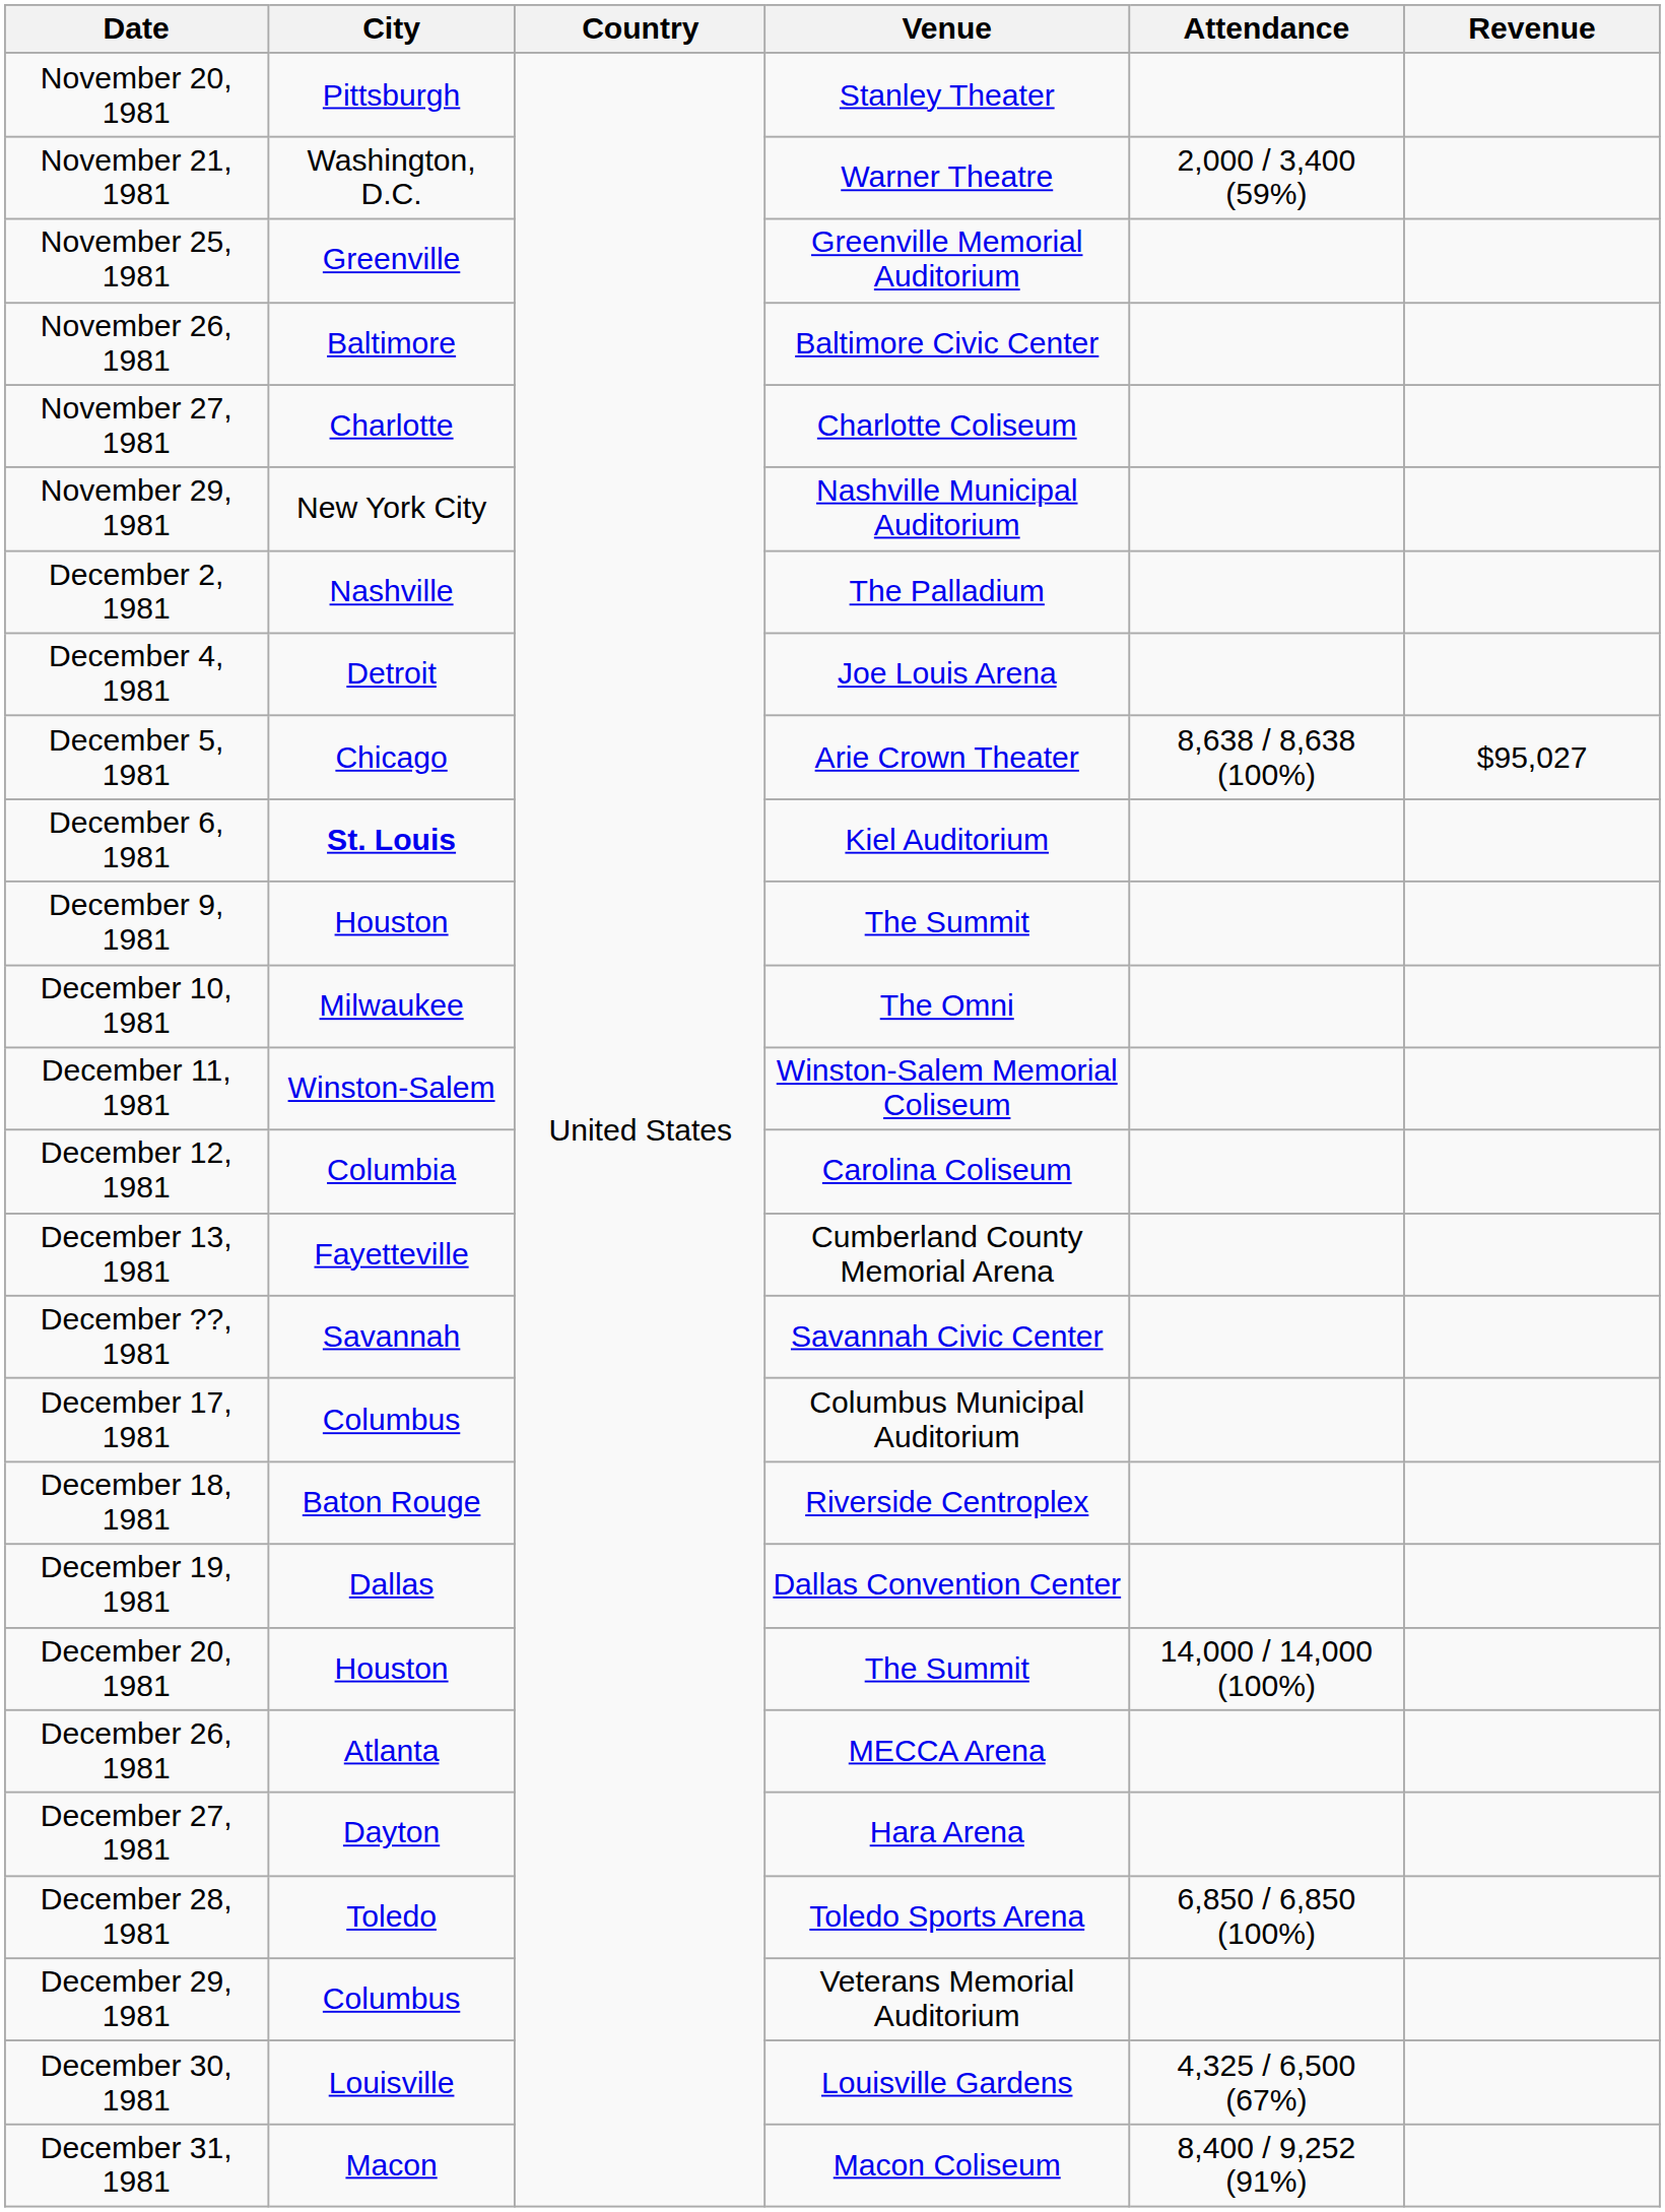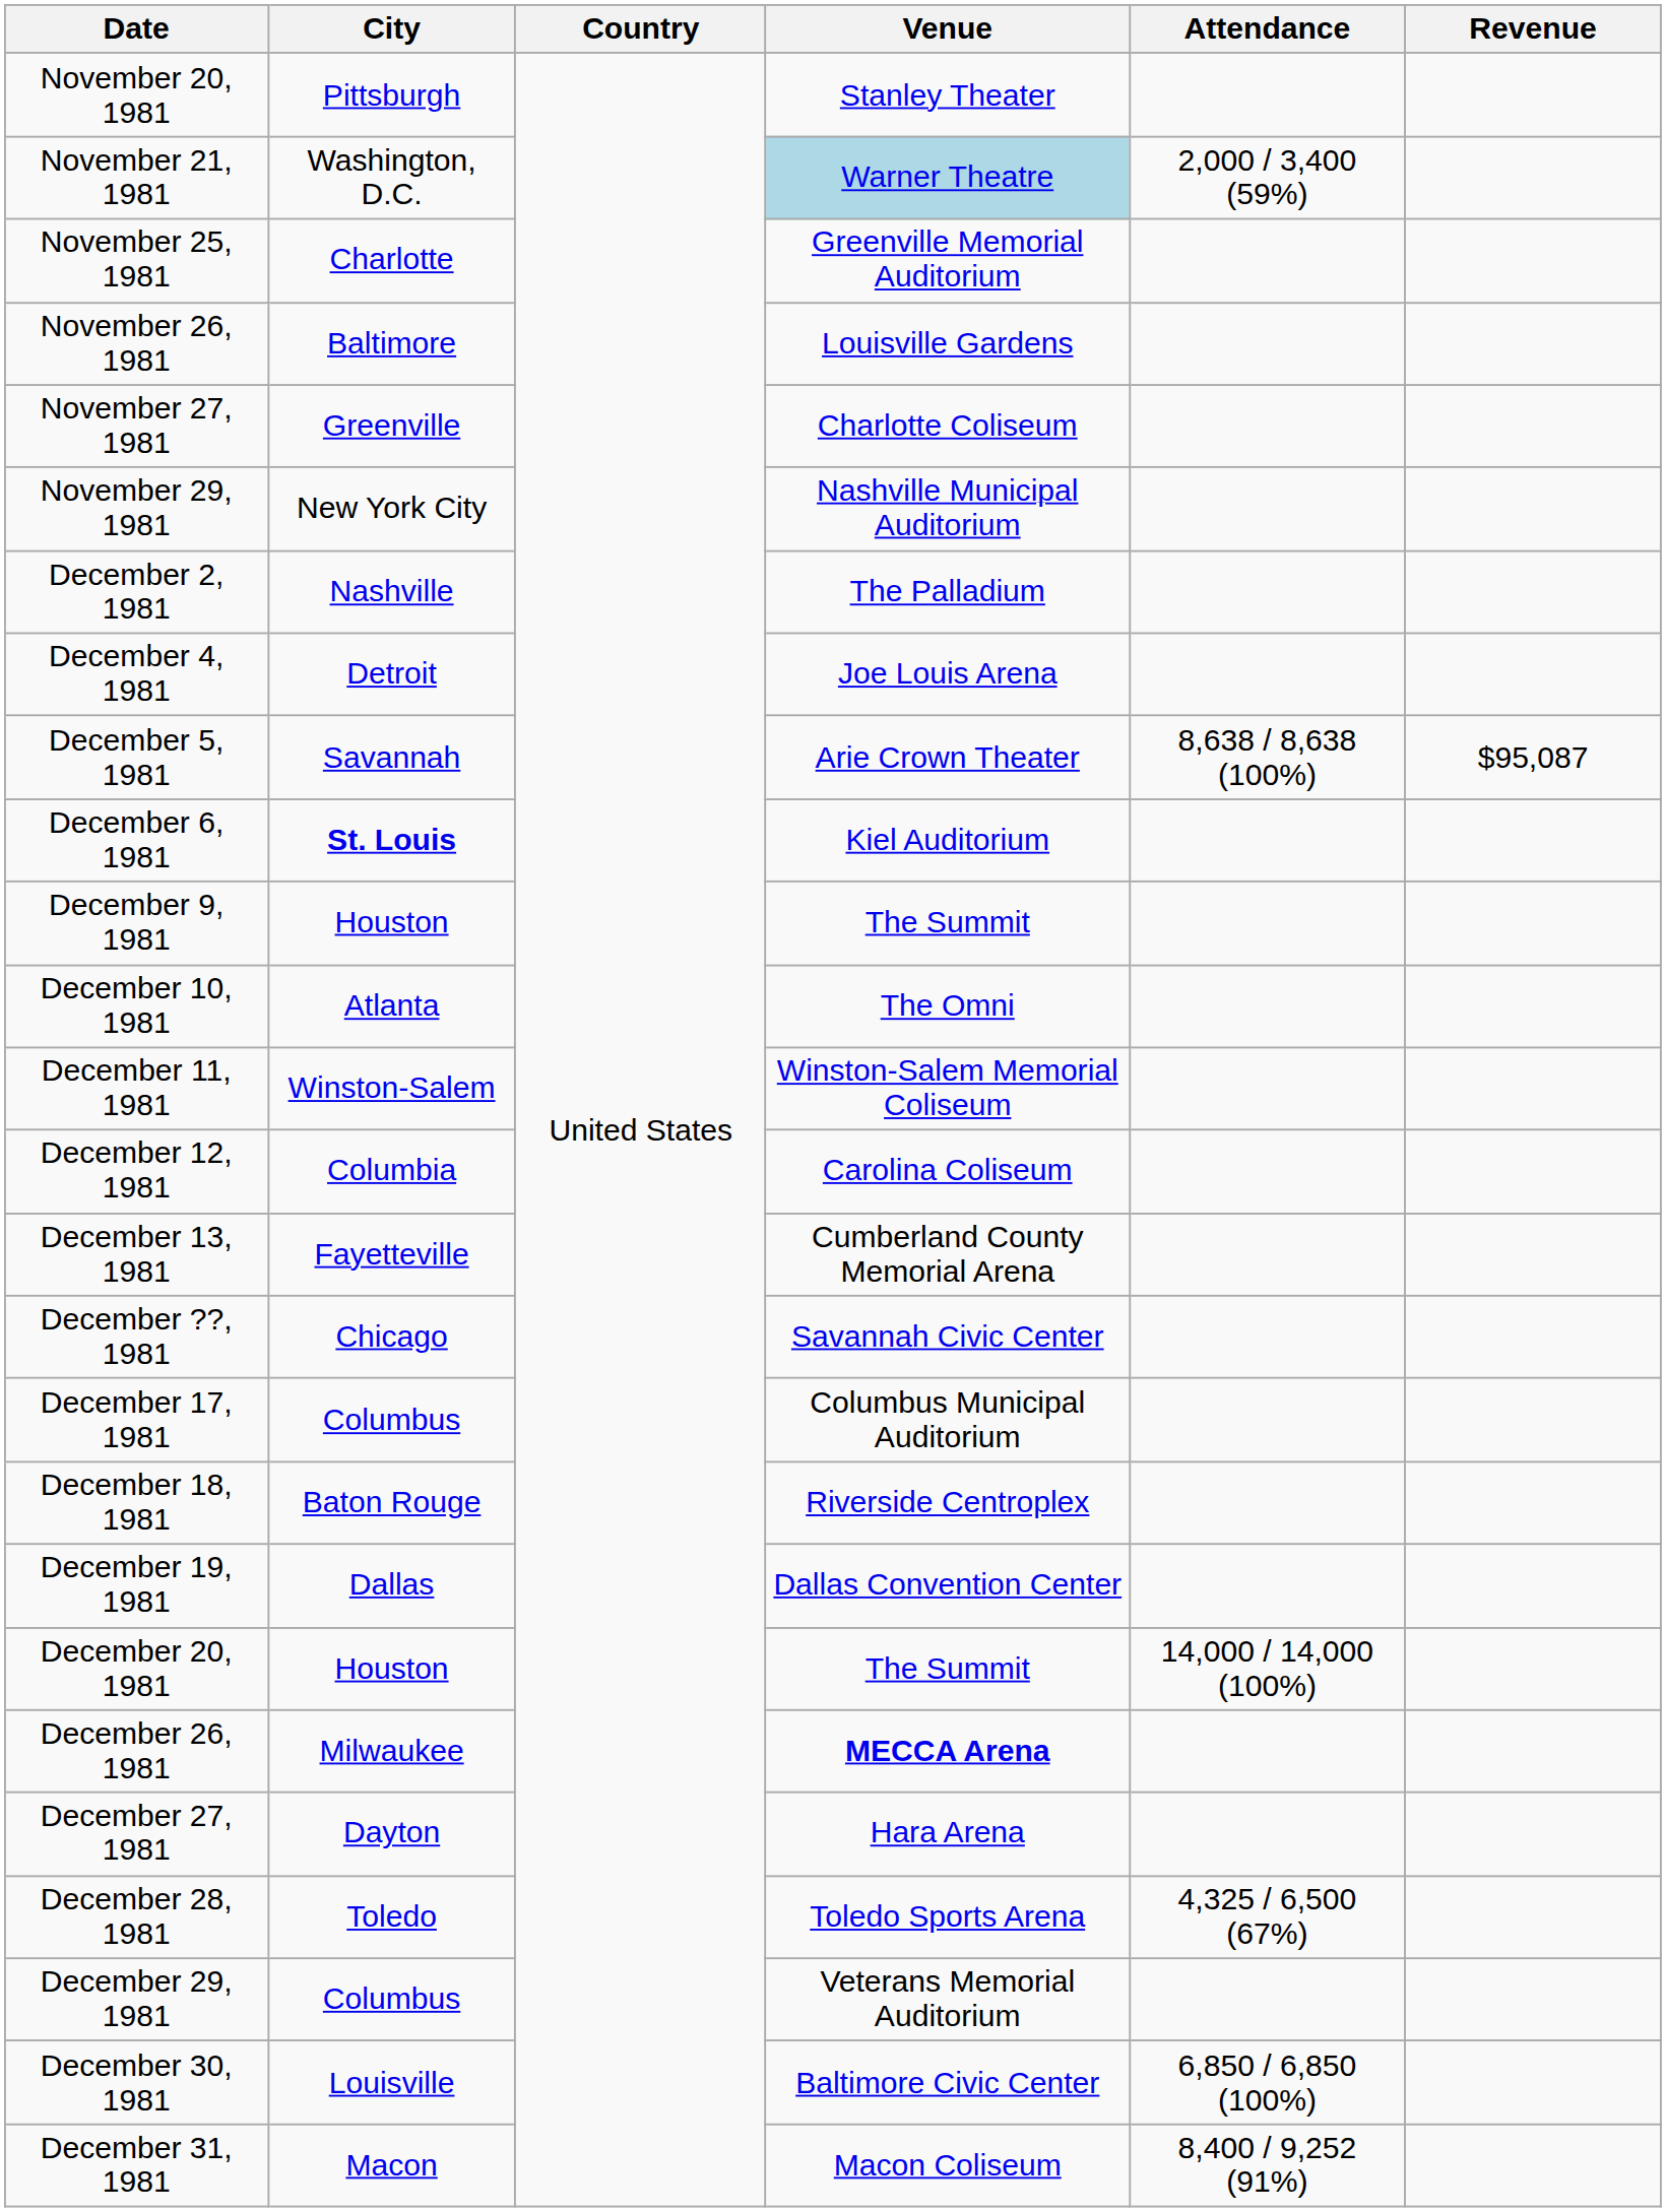November 21, 1981 | Venue: no background -> lightblue background
November 25, 1981 | City: Greenville -> Charlotte
November 26, 1981 | Venue: Baltimore Civic Center -> Louisville Gardens
November 27, 1981 | City: Charlotte -> Greenville
December 5, 1981 | City: Chicago -> Savannah
December 5, 1981 | Revenue: $95,027 -> $95,087
December 10, 1981 | City: Milwaukee -> Atlanta
December ??, 1981 | City: Savannah -> Chicago
December 26, 1981 | City: Atlanta -> Milwaukee
December 26, 1981 | Venue: normal -> bold
December 28, 1981 | Attendance: 6,850 / 6,850 (100%) -> 4,325 / 6,500 (67%)
December 30, 1981 | Venue: Louisville Gardens -> Baltimore Civic Center
December 30, 1981 | Attendance: 4,325 / 6,500 (67%) -> 6,850 / 6,850 (100%)
